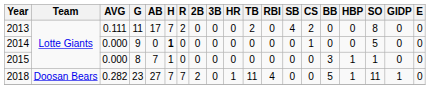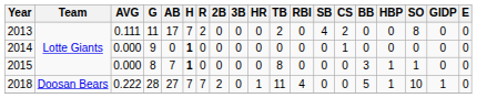2014 | SO: 5 -> 0
2015 | H: normal -> bold
2015 | TB: 0 -> 8
2018 | AVG: 0.282 -> 0.222
2018 | G: 23 -> 28
2018 | SO: 11 -> 10
